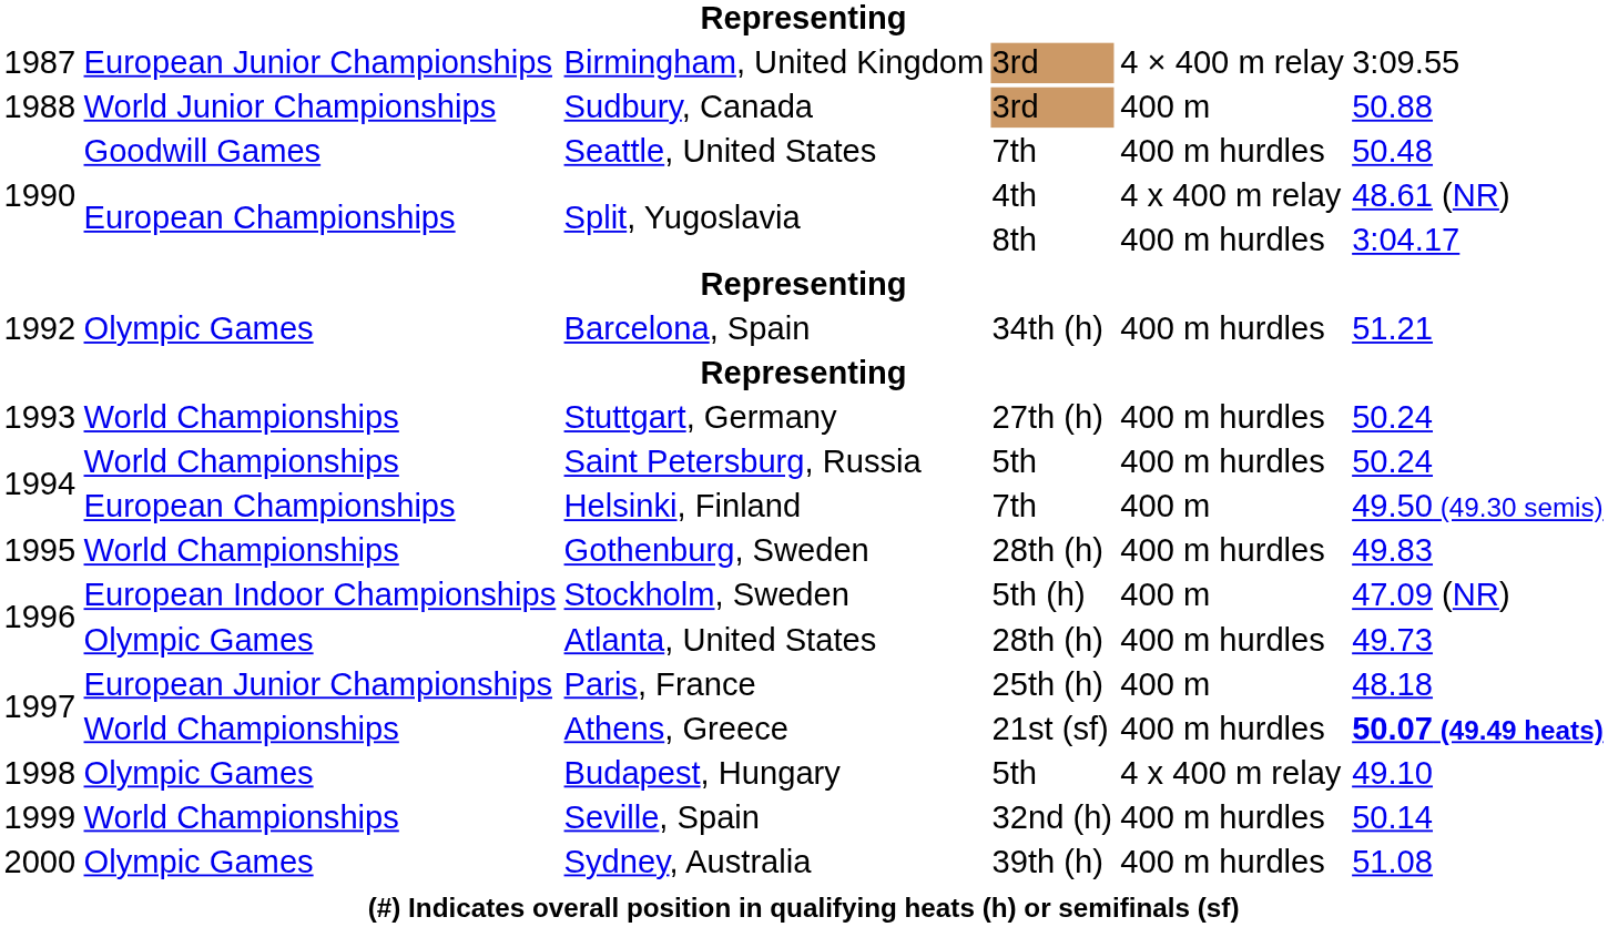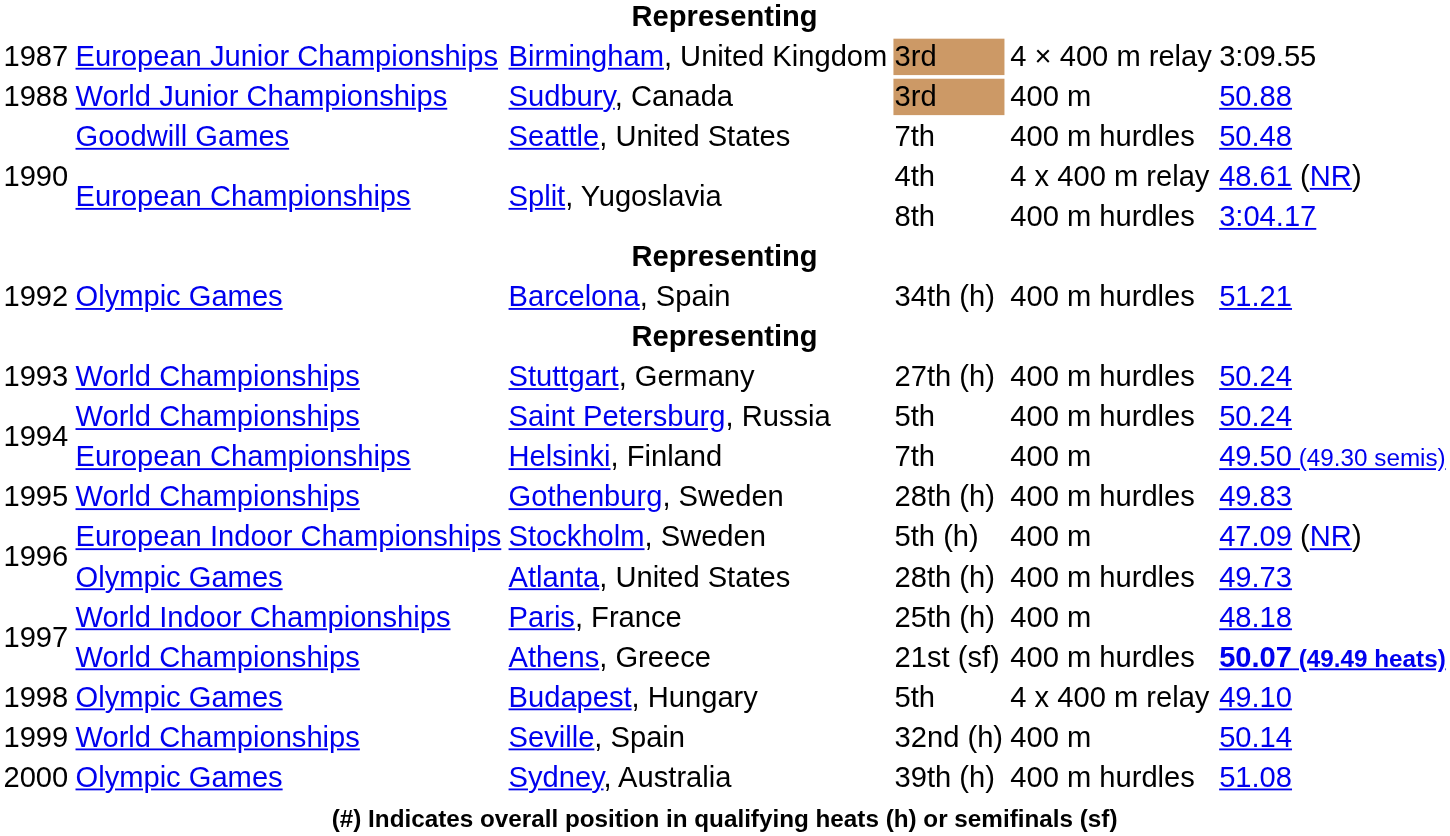Paris, France | column 2: European Junior Championships -> World Indoor Championships
Seville, Spain | column 5: 400 m hurdles -> 400 m
